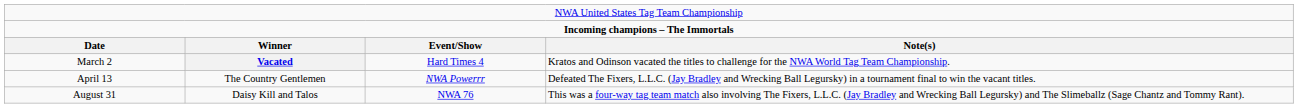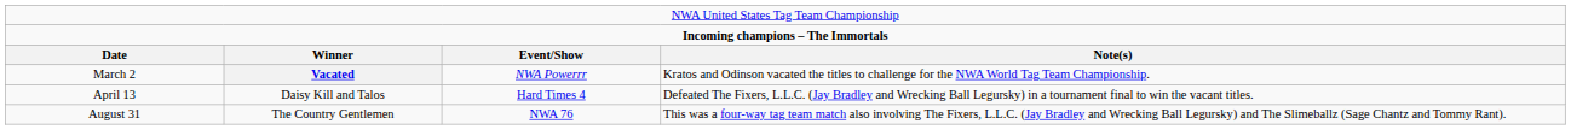March 2 | column 3: Hard Times 4 -> NWA Powerrr
April 13 | column 2: The Country Gentlemen -> Daisy Kill and Talos
April 13 | column 3: NWA Powerrr -> Hard Times 4
August 31 | column 2: Daisy Kill and Talos -> The Country Gentlemen
